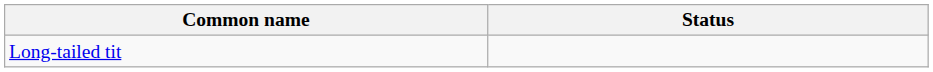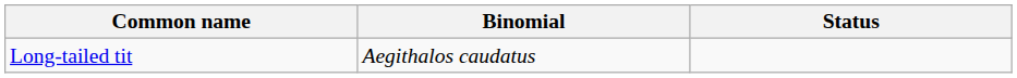+ column: Binomial | Aegithalos caudatus
